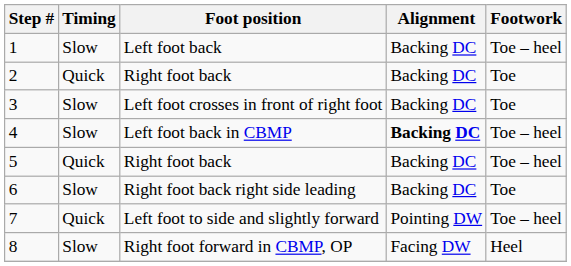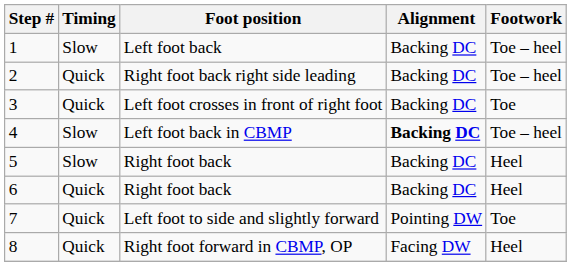2 | Foot position: Right foot back -> Right foot back right side leading
2 | Footwork: Toe -> Toe – heel
3 | Timing: Slow -> Quick
5 | Timing: Quick -> Slow
5 | Footwork: Toe – heel -> Heel
6 | Timing: Slow -> Quick
6 | Foot position: Right foot back right side leading -> Right foot back
6 | Footwork: Toe -> Heel
7 | Footwork: Toe – heel -> Toe
8 | Timing: Slow -> Quick
